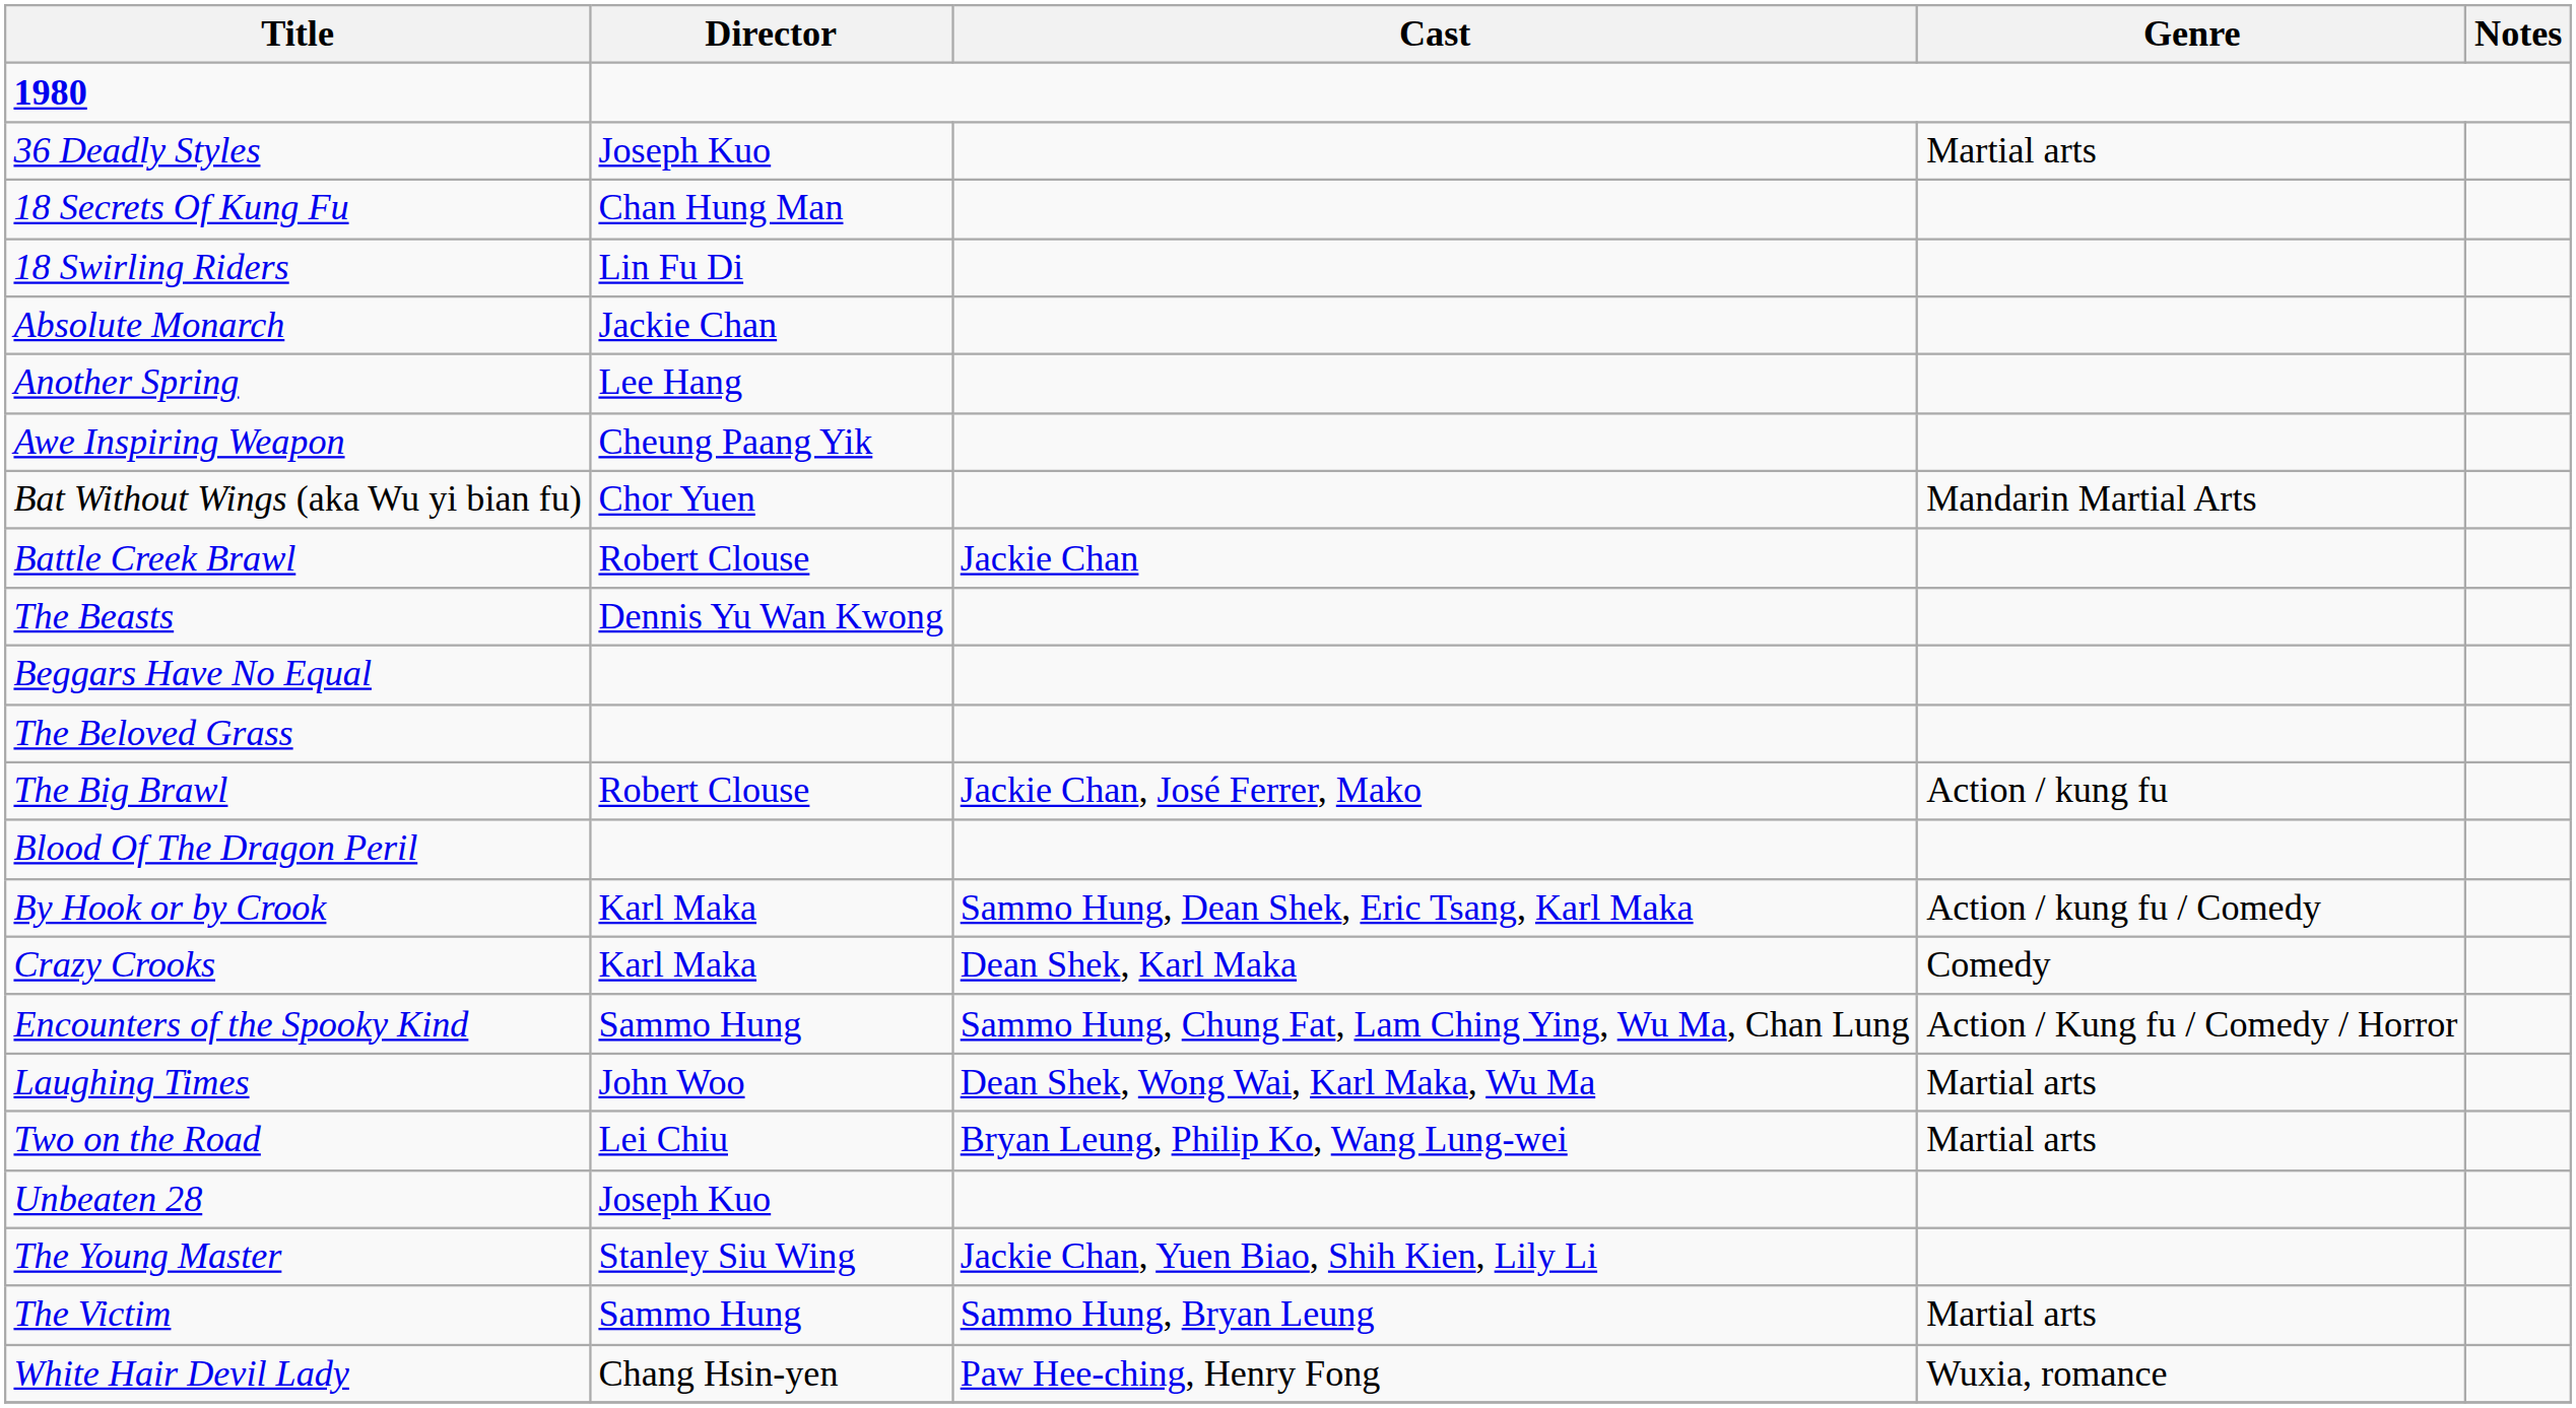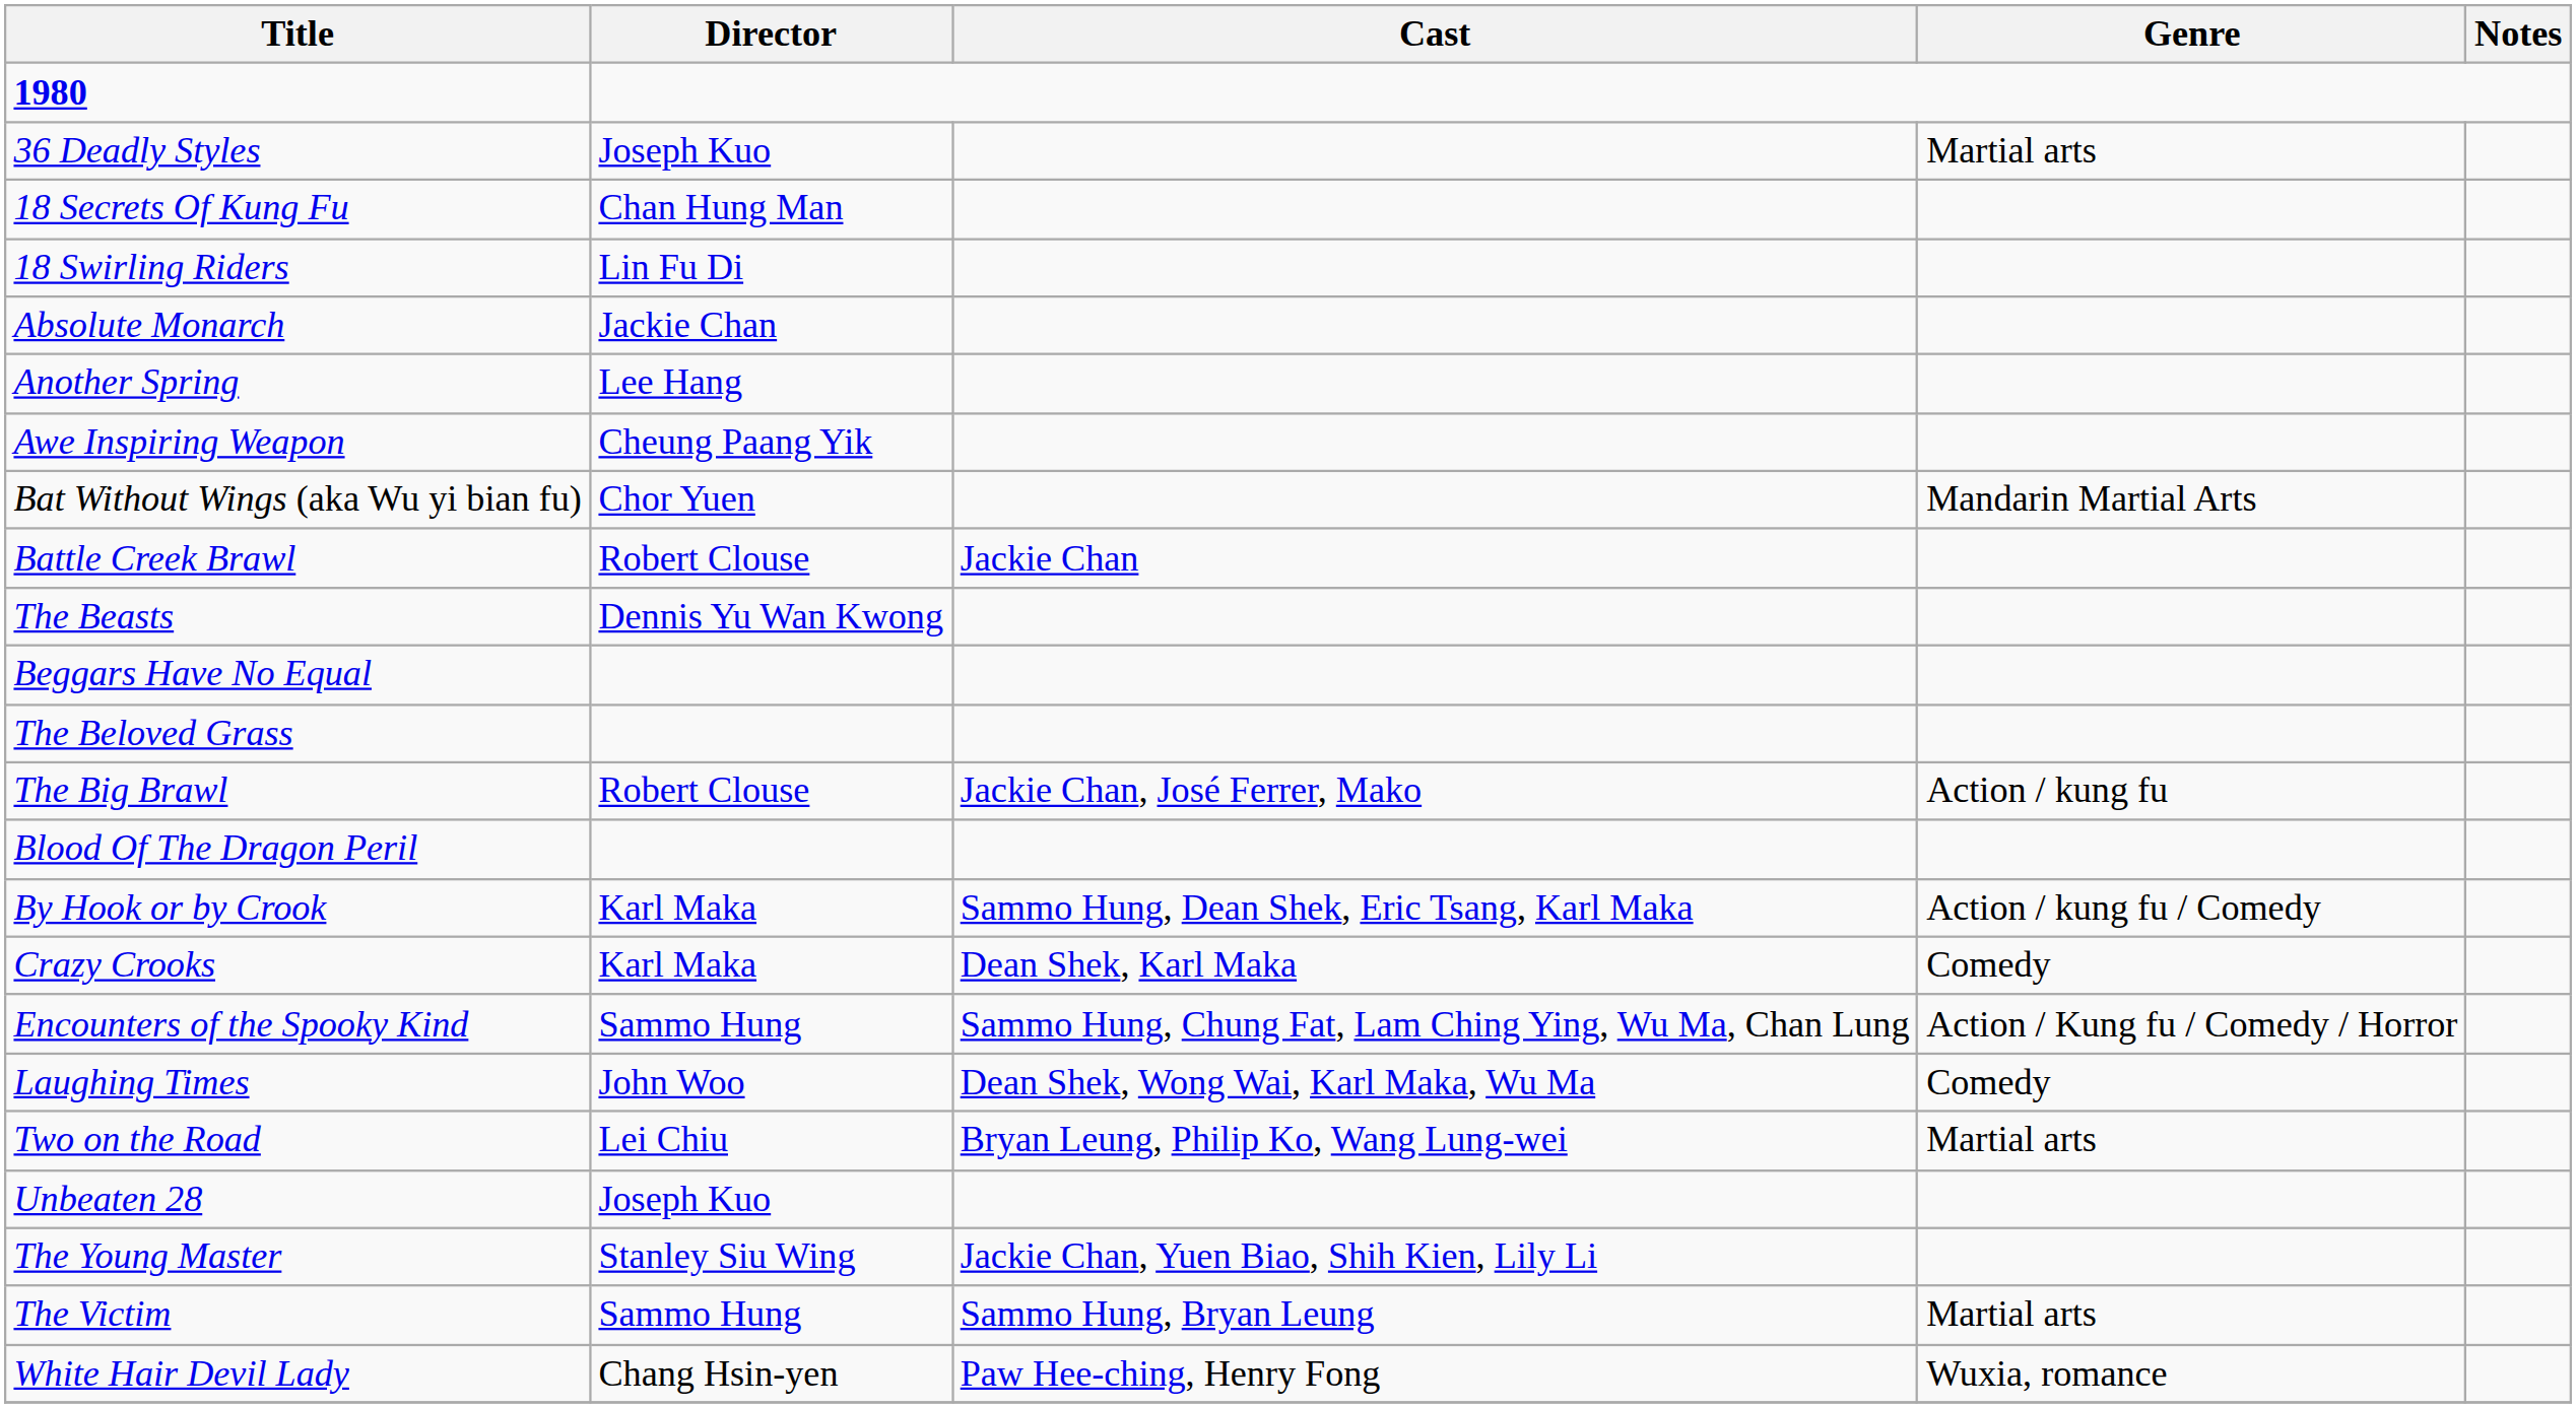Laughing Times | Genre: Martial arts -> Comedy
